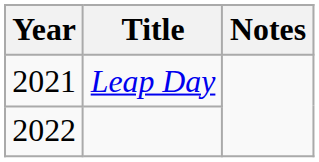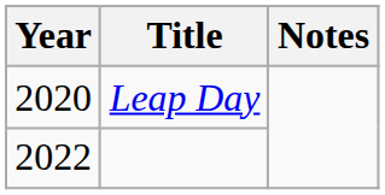Leap Day | Year: 2021 -> 2020
